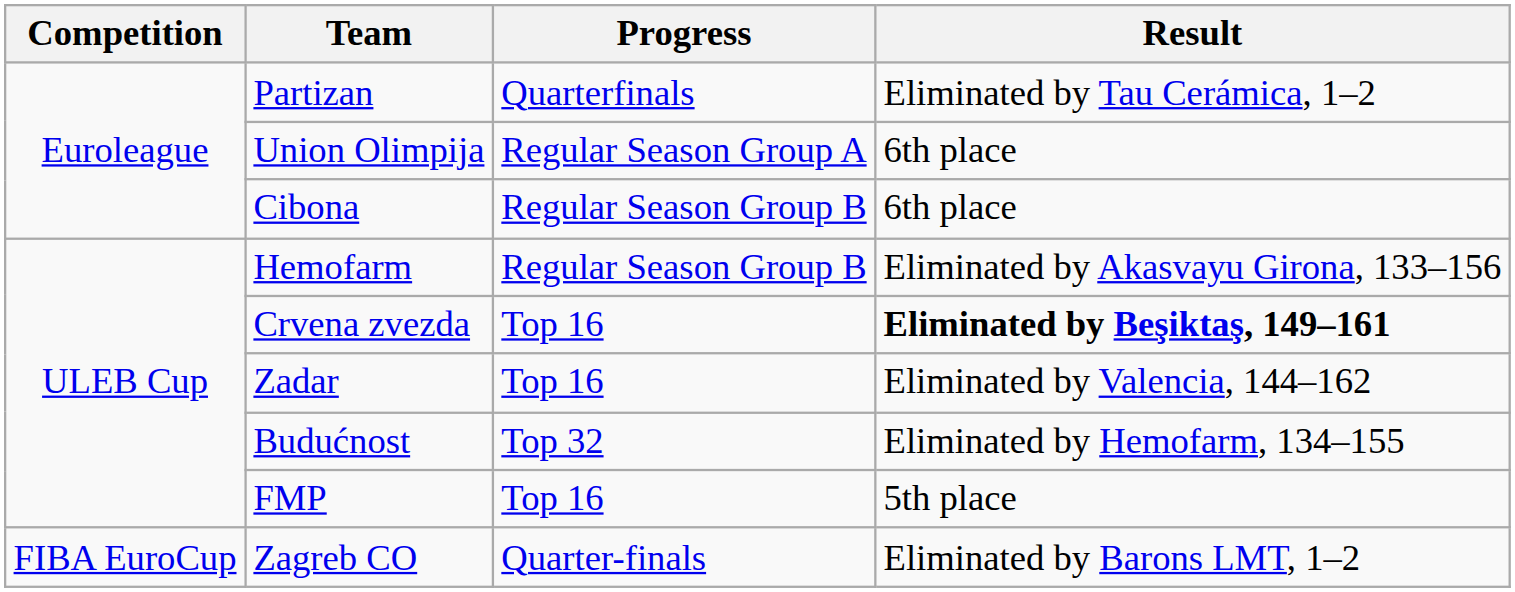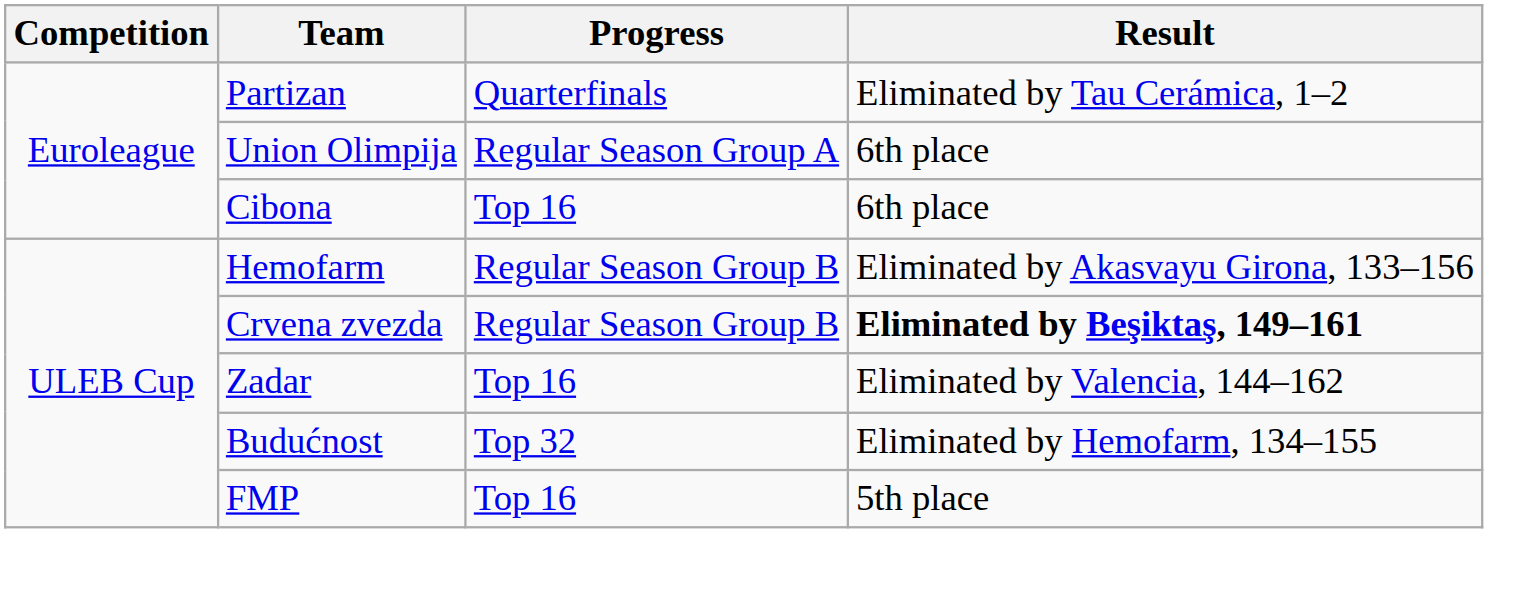Cibona | Progress: Regular Season Group B -> Top 16
Crvena zvezda | Progress: Top 16 -> Regular Season Group B
- row: FIBA EuroCup | Zagreb CO | Quarter-finals | Eliminated by Barons LMT, 1–2
